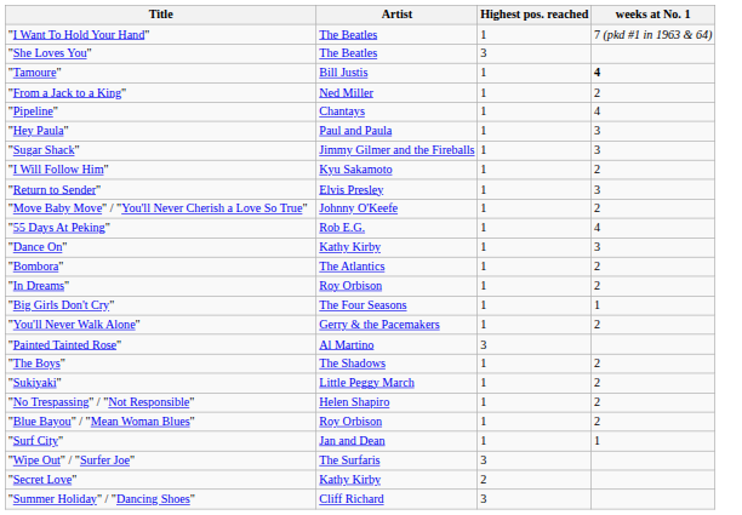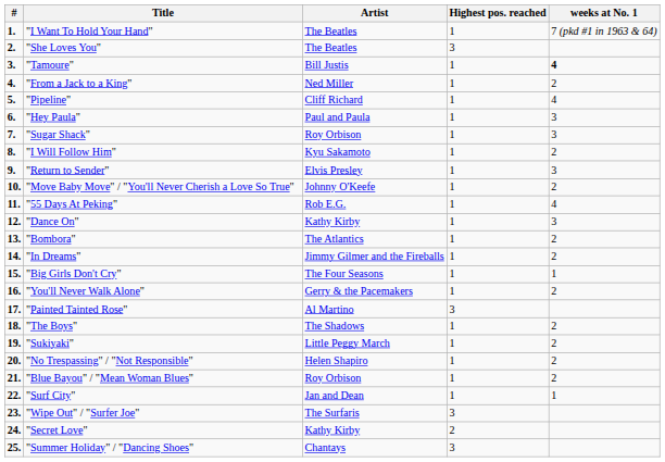+ column: # | 1. | 2. | 3. | 4. | 5. | 6. | 7. | 8. | 9. | 10. | 11. | 12. | 13. | 14. | 15. | 16. | 17. | 18. | 19. | 20. | 21. | 22. | 23. | 24. | 25.
"Pipeline" | Artist: Chantays -> Cliff Richard
"Sugar Shack" | Artist: Jimmy Gilmer and the Fireballs -> Roy Orbison
"In Dreams" | Artist: Roy Orbison -> Jimmy Gilmer and the Fireballs
"Summer Holiday" / "Dancing Shoes" | Artist: Cliff Richard -> Chantays
